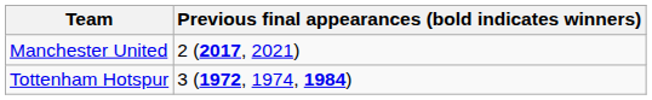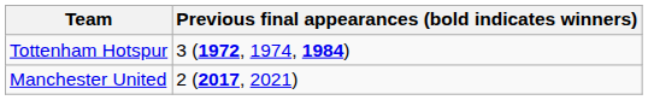rows swapped: Tottenham Hotspur <-> Manchester United
